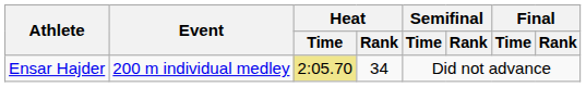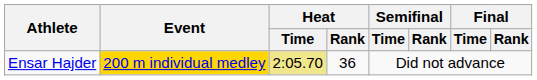Ensar Hajder | Event: no background -> gold background
Ensar Hajder | Heat / Rank: 34 -> 36
